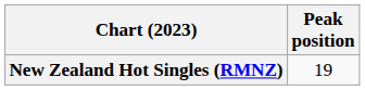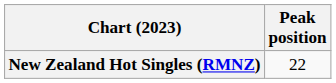New Zealand Hot Singles (RMNZ) | Peak position: 19 -> 22
